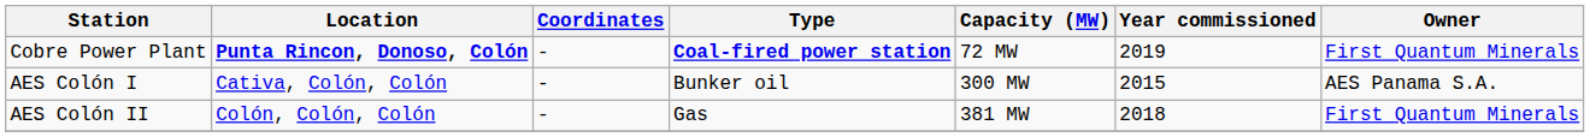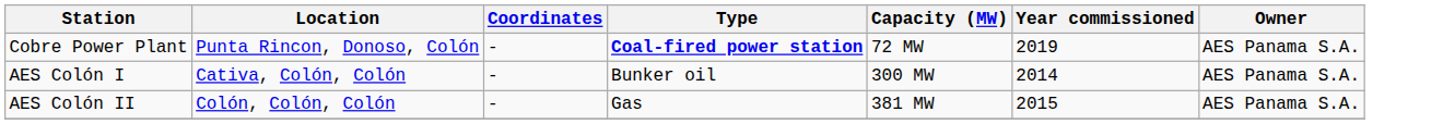Cobre Power Plant | Location: bold -> normal
Cobre Power Plant | Owner: First Quantum Minerals -> AES Panama S.A.
AES Colón I | Year commissioned: 2015 -> 2014
AES Colón II | Year commissioned: 2018 -> 2015
AES Colón II | Owner: First Quantum Minerals -> AES Panama S.A.
